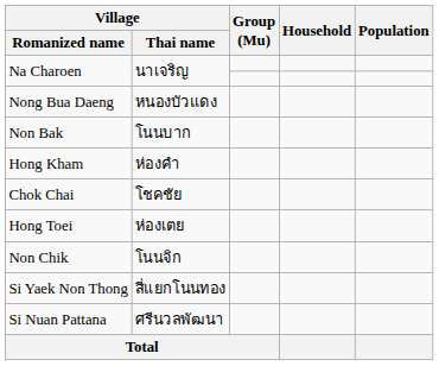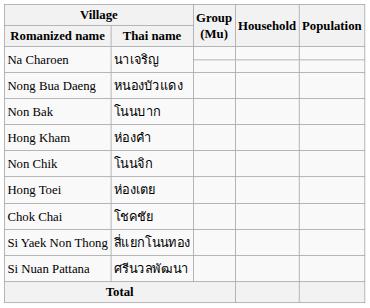rows swapped: Non Chik <-> Chok Chai
